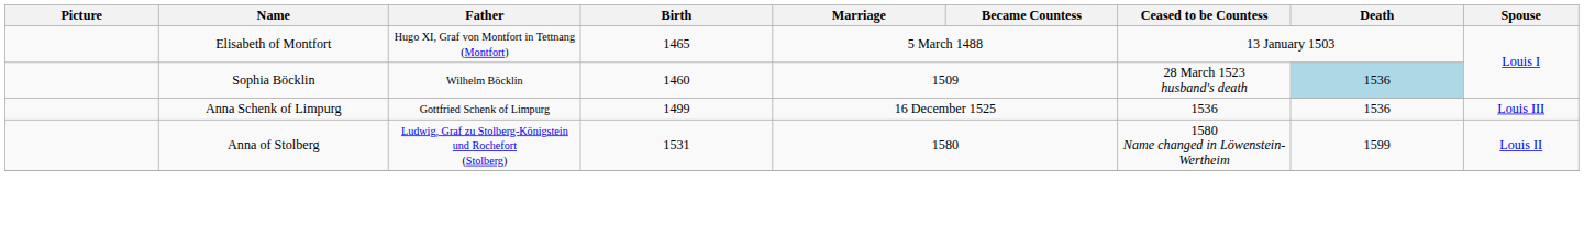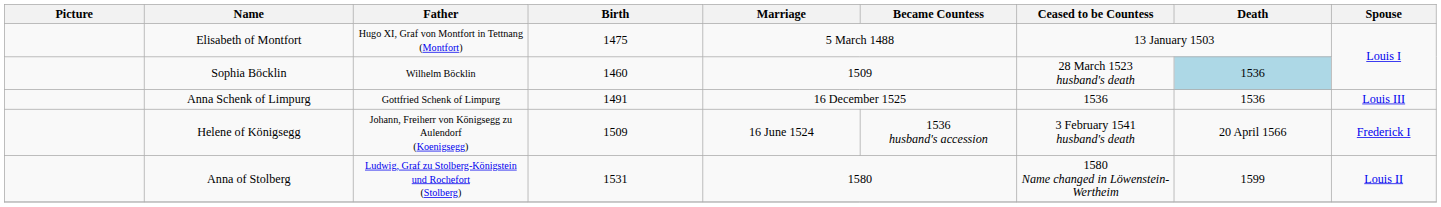Elisabeth of Montfort | Birth: 1465 -> 1475
Anna Schenk of Limpurg | Birth: 1499 -> 1491
+ row: Helene of Königsegg | Johann, Freiherr von Königsegg zu Aulendorf (Koenigsegg) | 1509 | 16 June 1524 | 1536 husband's accession | 3 February 1541 husband's death | 20 April 1566 | Frederick I
